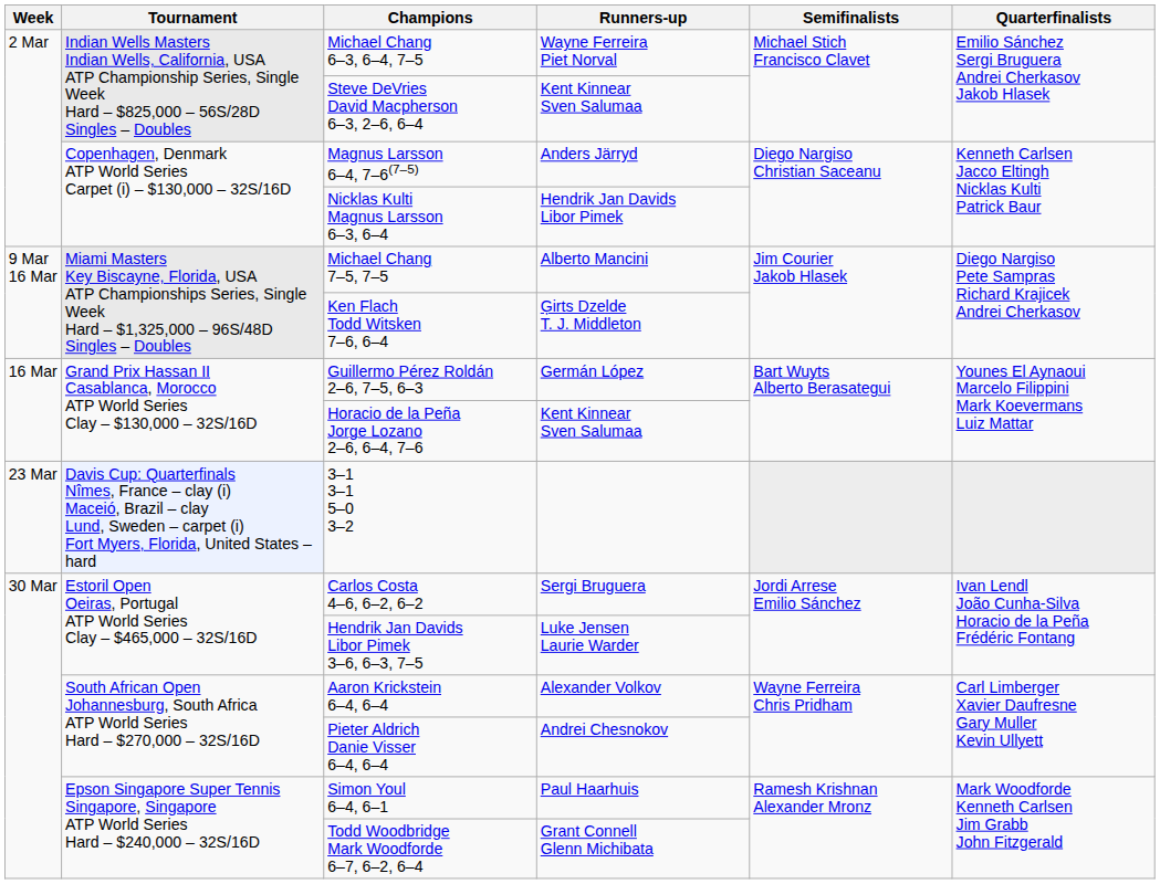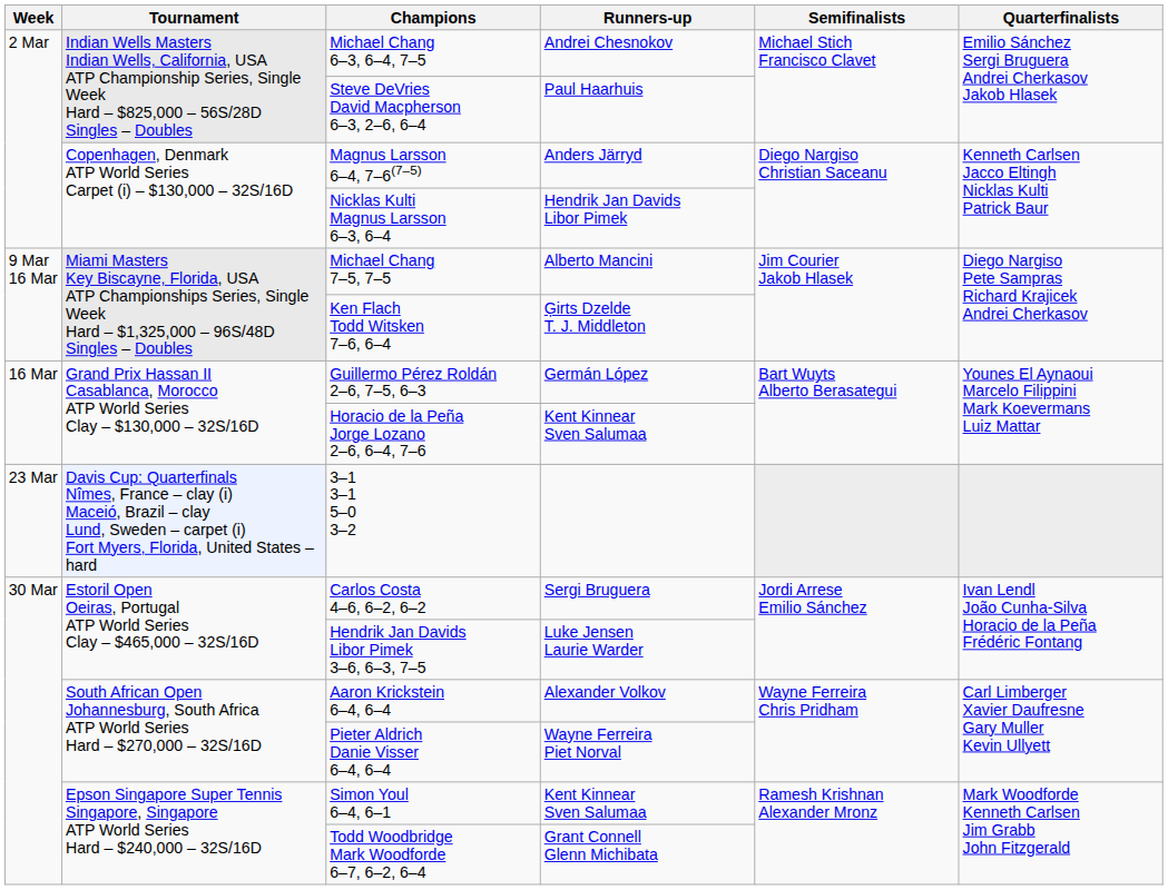Michael Chang 6–3, 6–4, 7–5 | Runners-up: Wayne Ferreira Piet Norval -> Andrei Chesnokov
Steve DeVries David Macpherson 6–3, 2–6, 6–4 | Runners-up: Kent Kinnear Sven Salumaa -> Paul Haarhuis
Pieter Aldrich Danie Visser 6–4, 6–4 | Runners-up: Andrei Chesnokov -> Wayne Ferreira Piet Norval
Simon Youl 6–4, 6–1 | Runners-up: Paul Haarhuis -> Kent Kinnear Sven Salumaa
